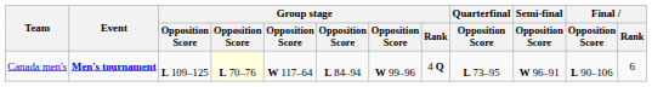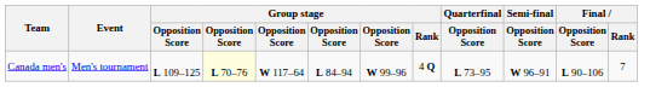Canada men's | Event: bold -> normal
Canada men's | Final / Rank: 6 -> 7
